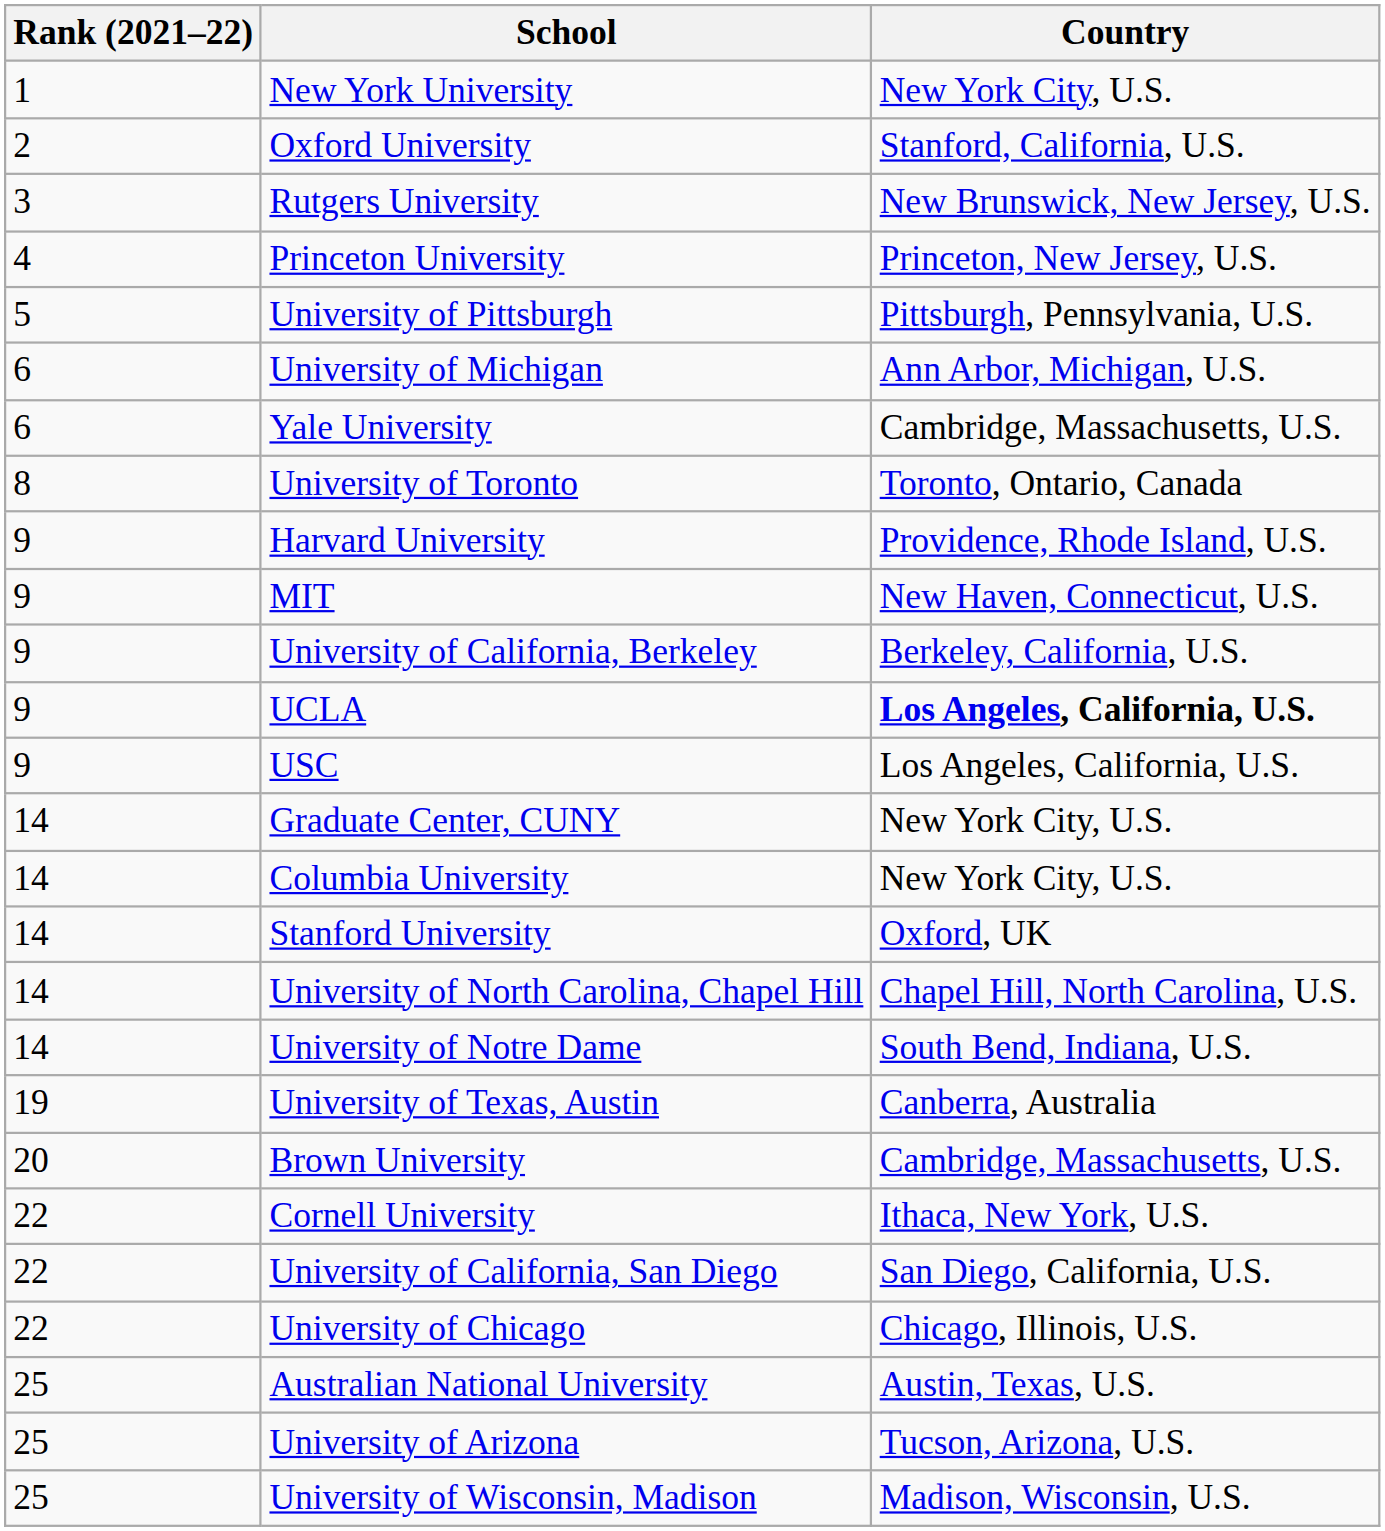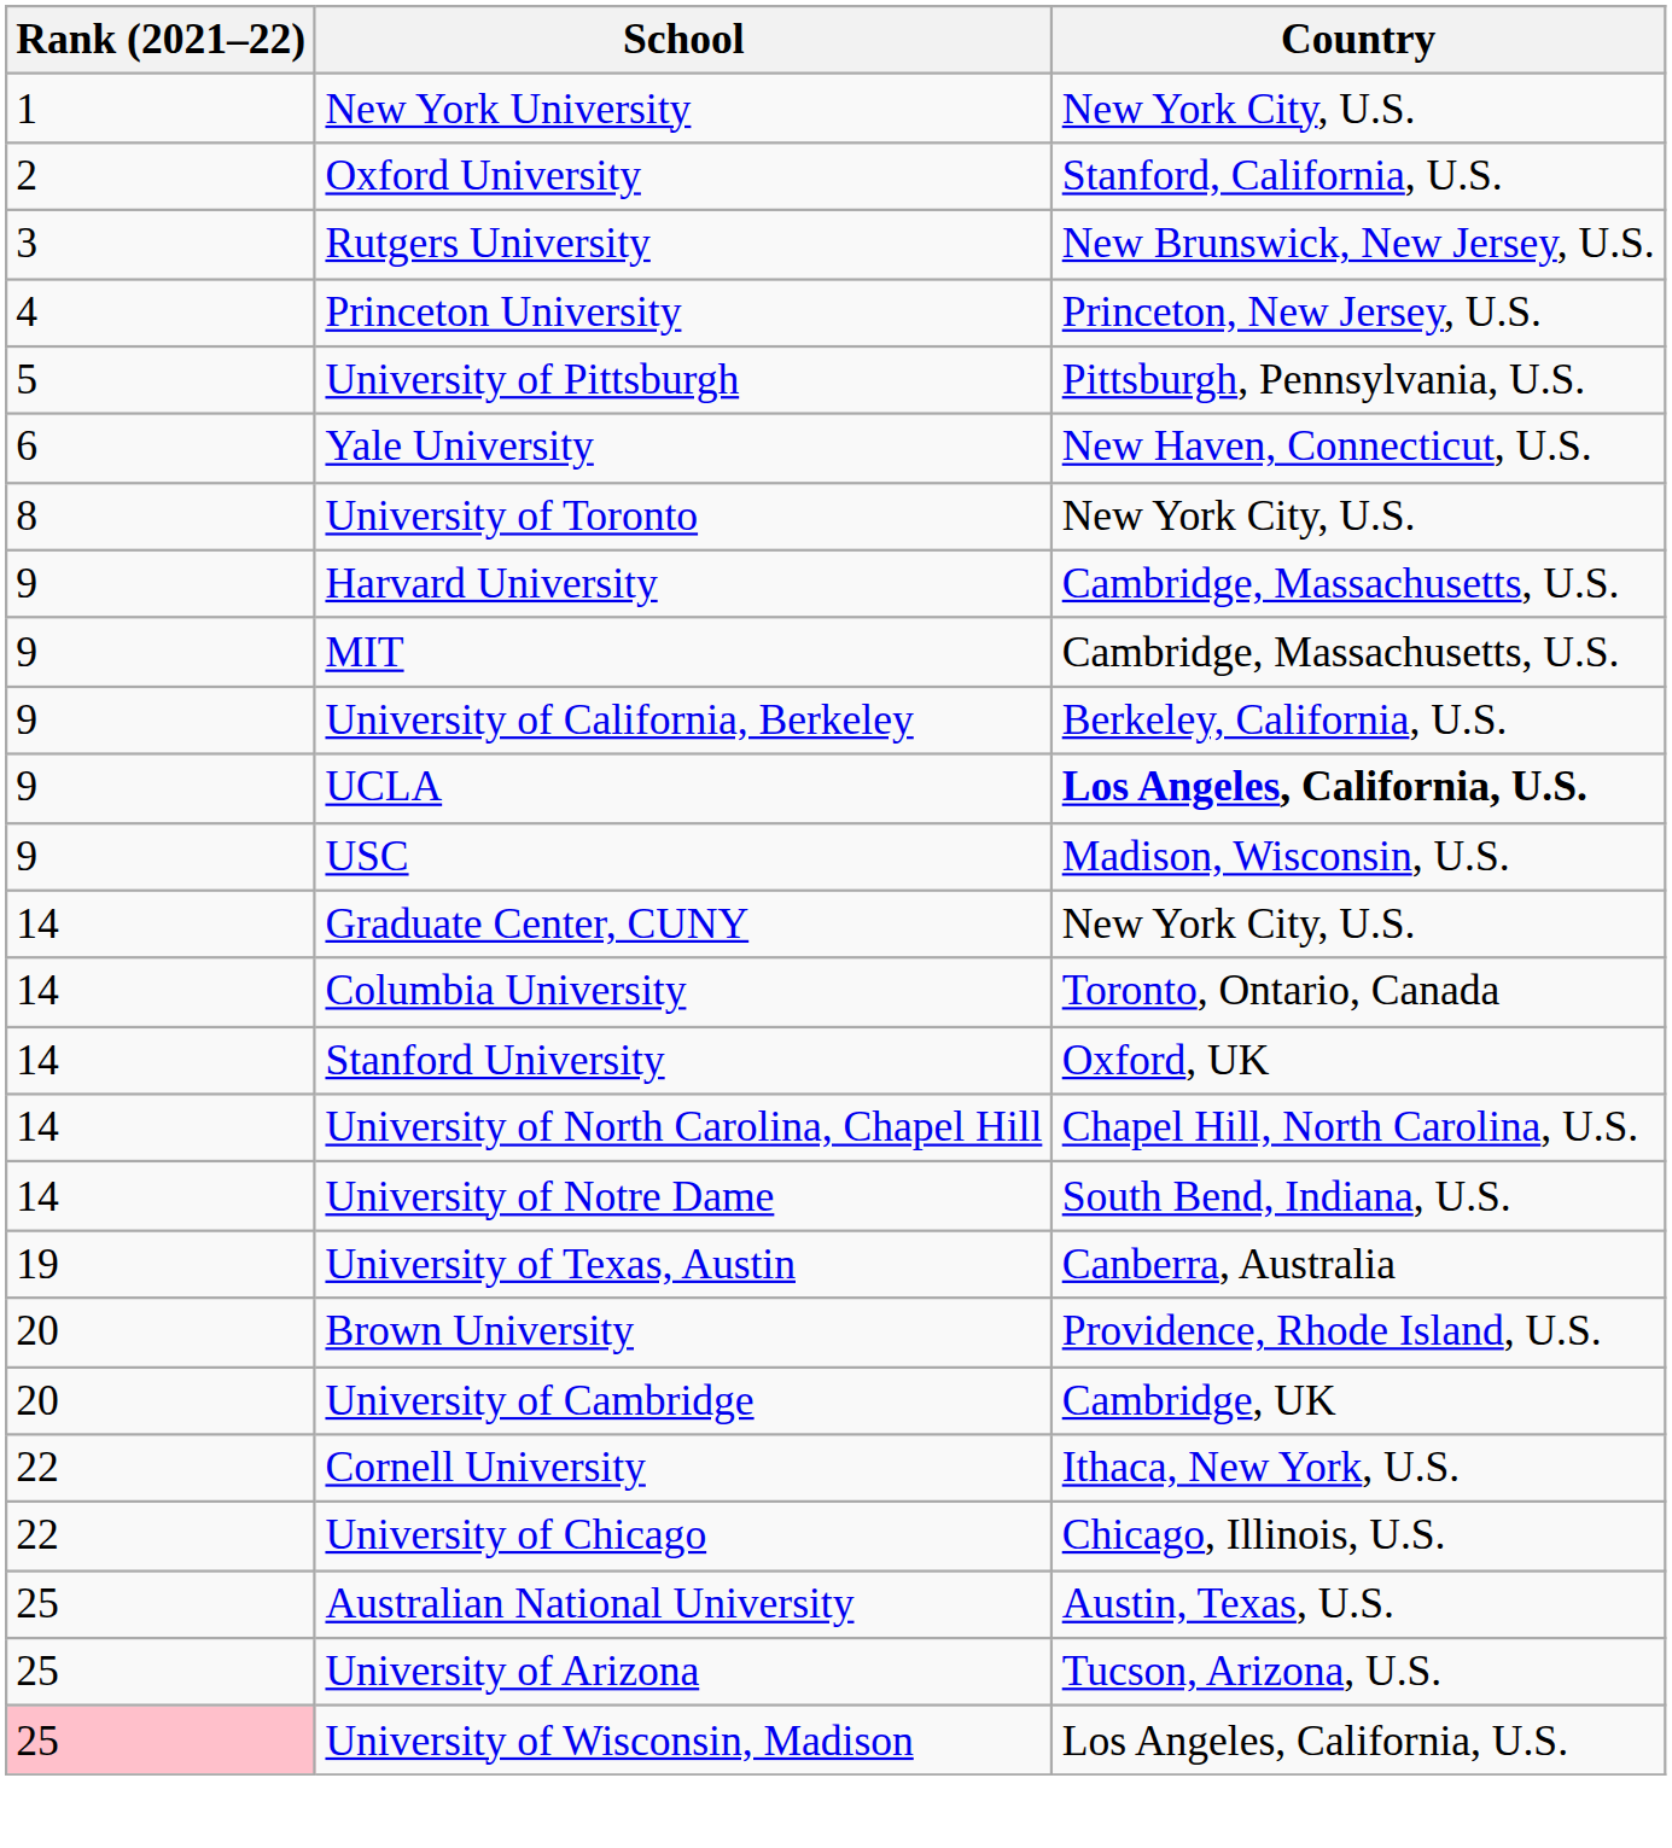- row: 6 | University of Michigan | Ann Arbor, Michigan, U.S.
Yale University | Country: Cambridge, Massachusetts, U.S. -> New Haven, Connecticut, U.S.
University of Toronto | Country: Toronto, Ontario, Canada -> New York City, U.S.
Harvard University | Country: Providence, Rhode Island, U.S. -> Cambridge, Massachusetts, U.S.
MIT | Country: New Haven, Connecticut, U.S. -> Cambridge, Massachusetts, U.S.
USC | Country: Los Angeles, California, U.S. -> Madison, Wisconsin, U.S.
Columbia University | Country: New York City, U.S. -> Toronto, Ontario, Canada
Brown University | Country: Cambridge, Massachusetts, U.S. -> Providence, Rhode Island, U.S.
+ row: 20 | University of Cambridge | Cambridge, UK
- row: 22 | University of California, San Diego | San Diego, California, U.S.
University of Wisconsin, Madison | Rank (2021–22): no background -> pink background
University of Wisconsin, Madison | Country: Madison, Wisconsin, U.S. -> Los Angeles, California, U.S.
